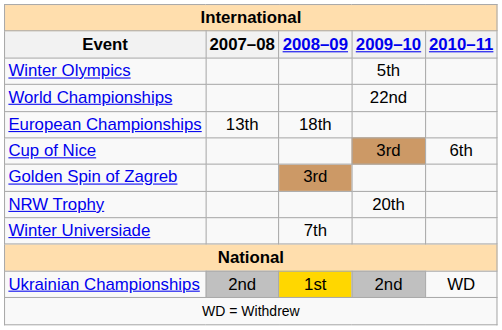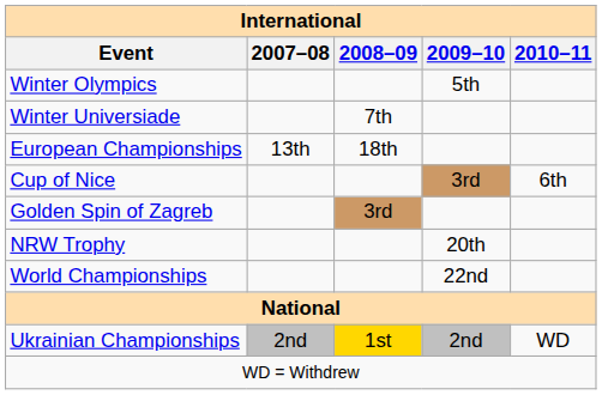rows swapped: World Championships <-> Winter Universiade
